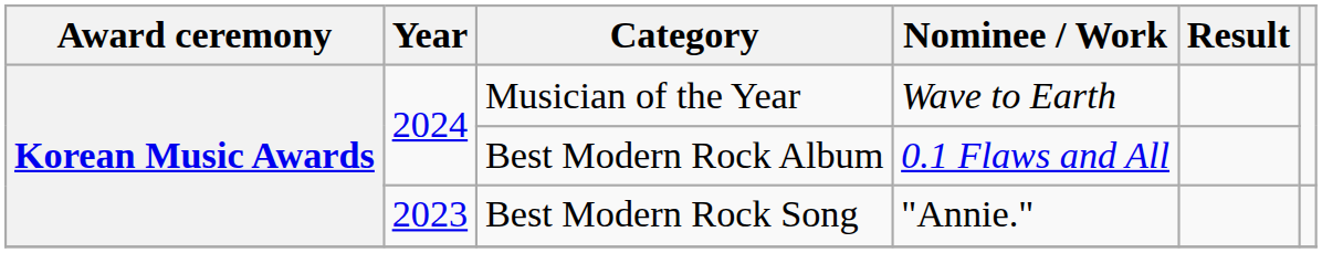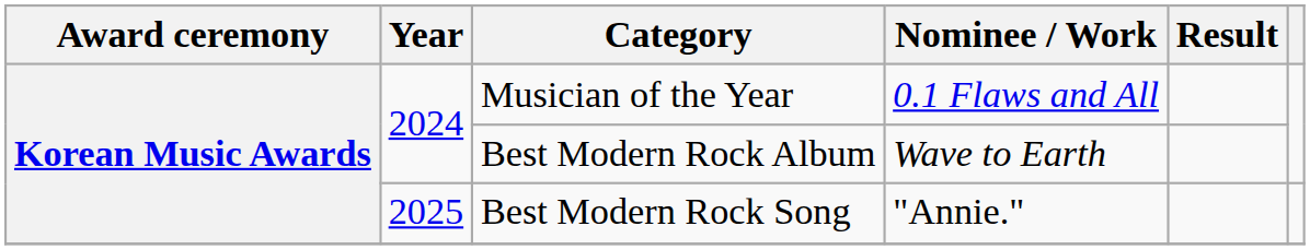Musician of the Year | Nominee / Work: Wave to Earth -> 0.1 Flaws and All
Best Modern Rock Album | Nominee / Work: 0.1 Flaws and All -> Wave to Earth
Best Modern Rock Song | Year: 2023 -> 2025
